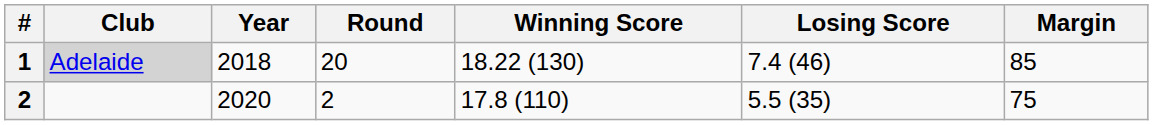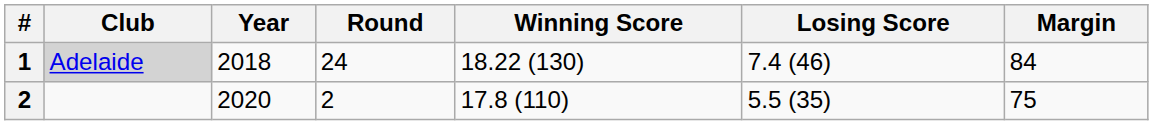1 | Round: 20 -> 24
1 | Margin: 85 -> 84
